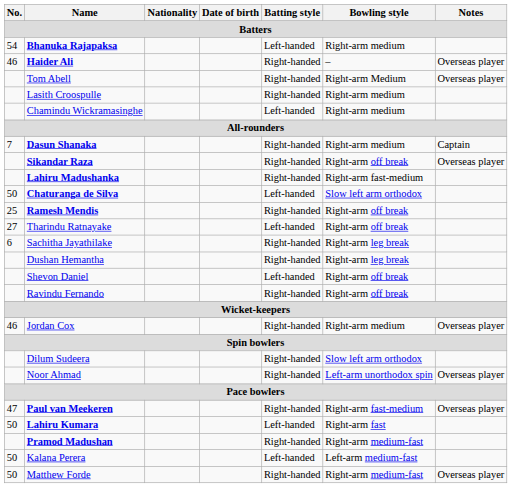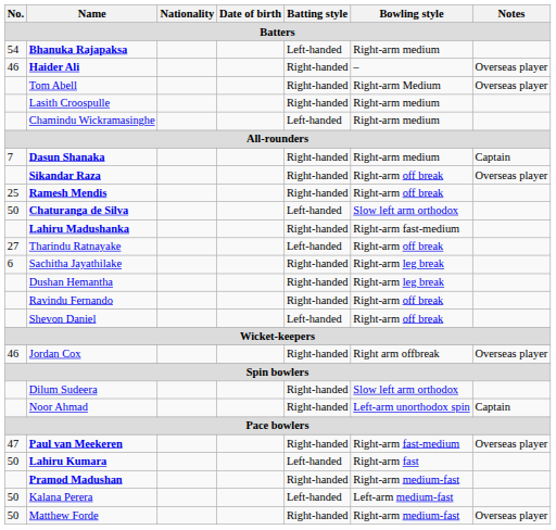rows swapped: Ramesh Mendis <-> Lahiru Madushanka
rows swapped: Ravindu Fernando <-> Shevon Daniel
Jordan Cox | Bowling style: Right-arm medium -> Right arm offbreak
Noor Ahmad | Notes: Overseas player -> Captain
